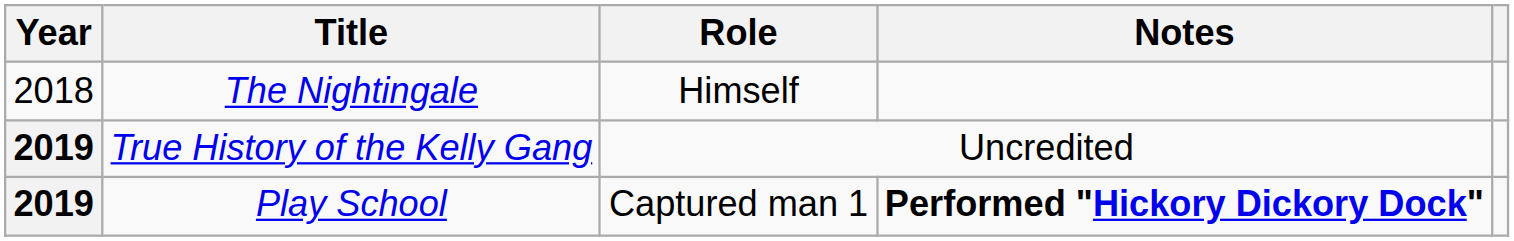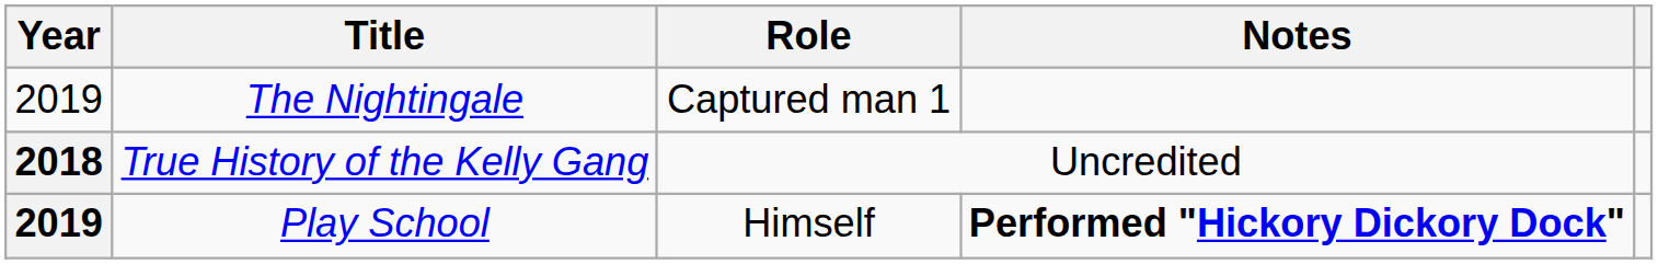The Nightingale | Year: 2018 -> 2019
The Nightingale | Role: Himself -> Captured man 1
True History of the Kelly Gang | Year: 2019 -> 2018
Play School | Role: Captured man 1 -> Himself
